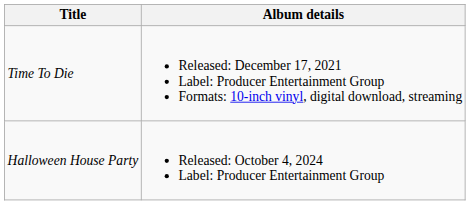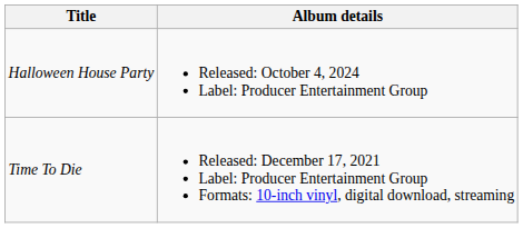rows swapped: Time To Die <-> Halloween House Party
